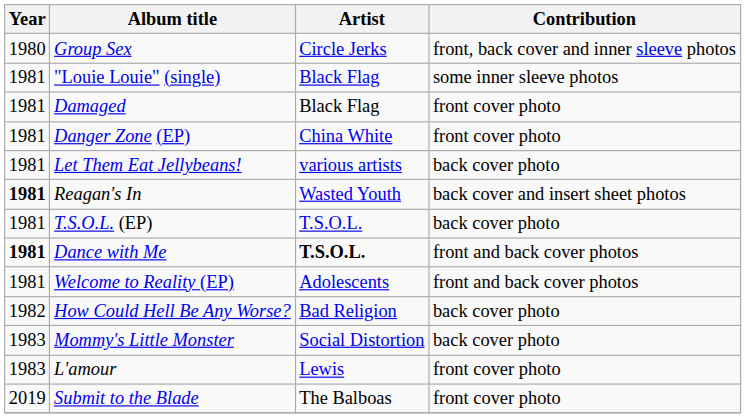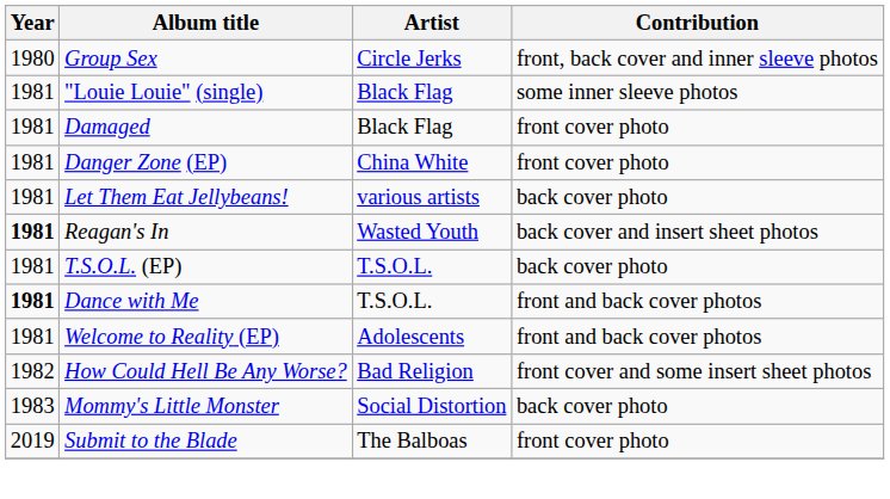Dance with Me | Artist: bold -> normal
How Could Hell Be Any Worse? | Contribution: back cover photo -> front cover and some insert sheet photos
- row: 1983 | L'amour | Lewis | front cover photo
